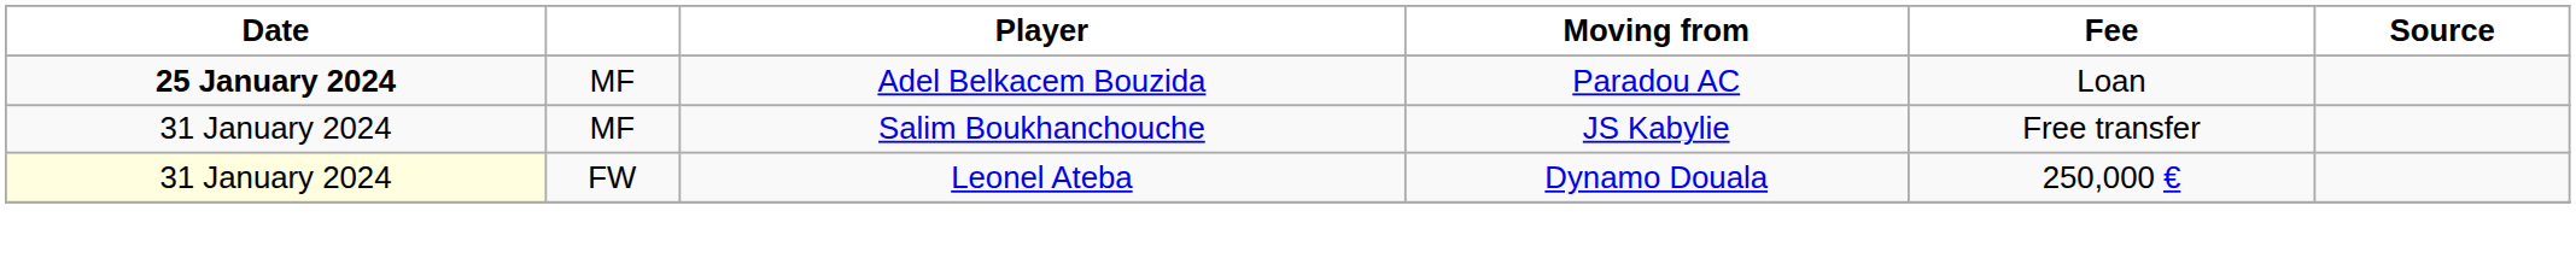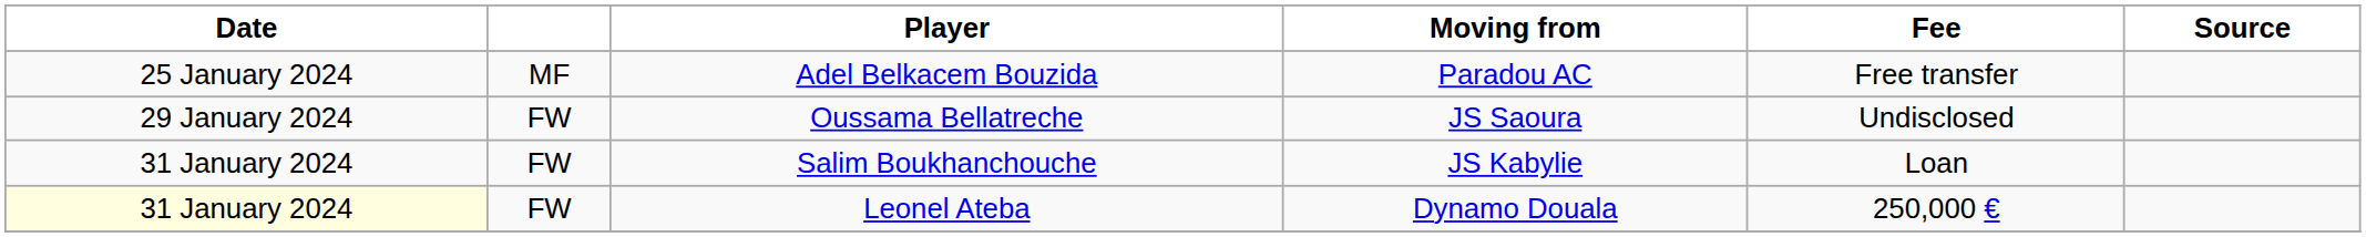Adel Belkacem Bouzida | Date: bold -> normal
Adel Belkacem Bouzida | Fee: Loan -> Free transfer
+ row: 29 January 2024 | FW | Oussama Bellatreche | JS Saoura | Undisclosed
Salim Boukhanchouche | column 2: MF -> FW
Salim Boukhanchouche | Fee: Free transfer -> Loan
